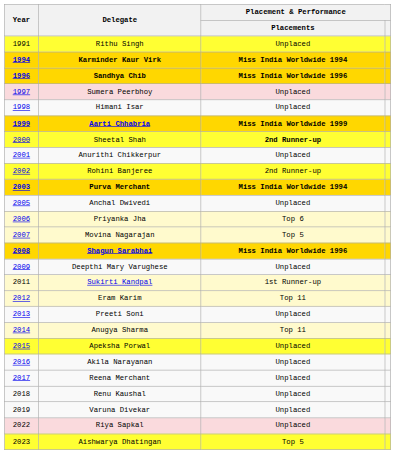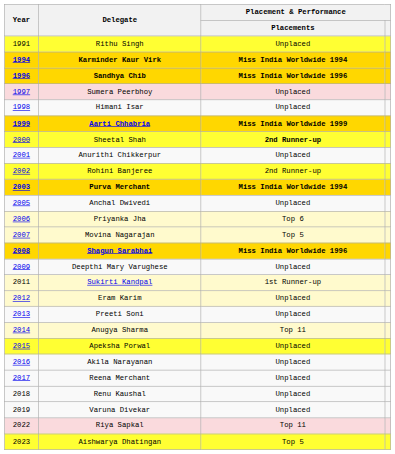Eram Karim | Placement & Performance / Placements: Top 11 -> Unplaced
Riya Sapkal | Placement & Performance / Placements: Unplaced -> Top 11
